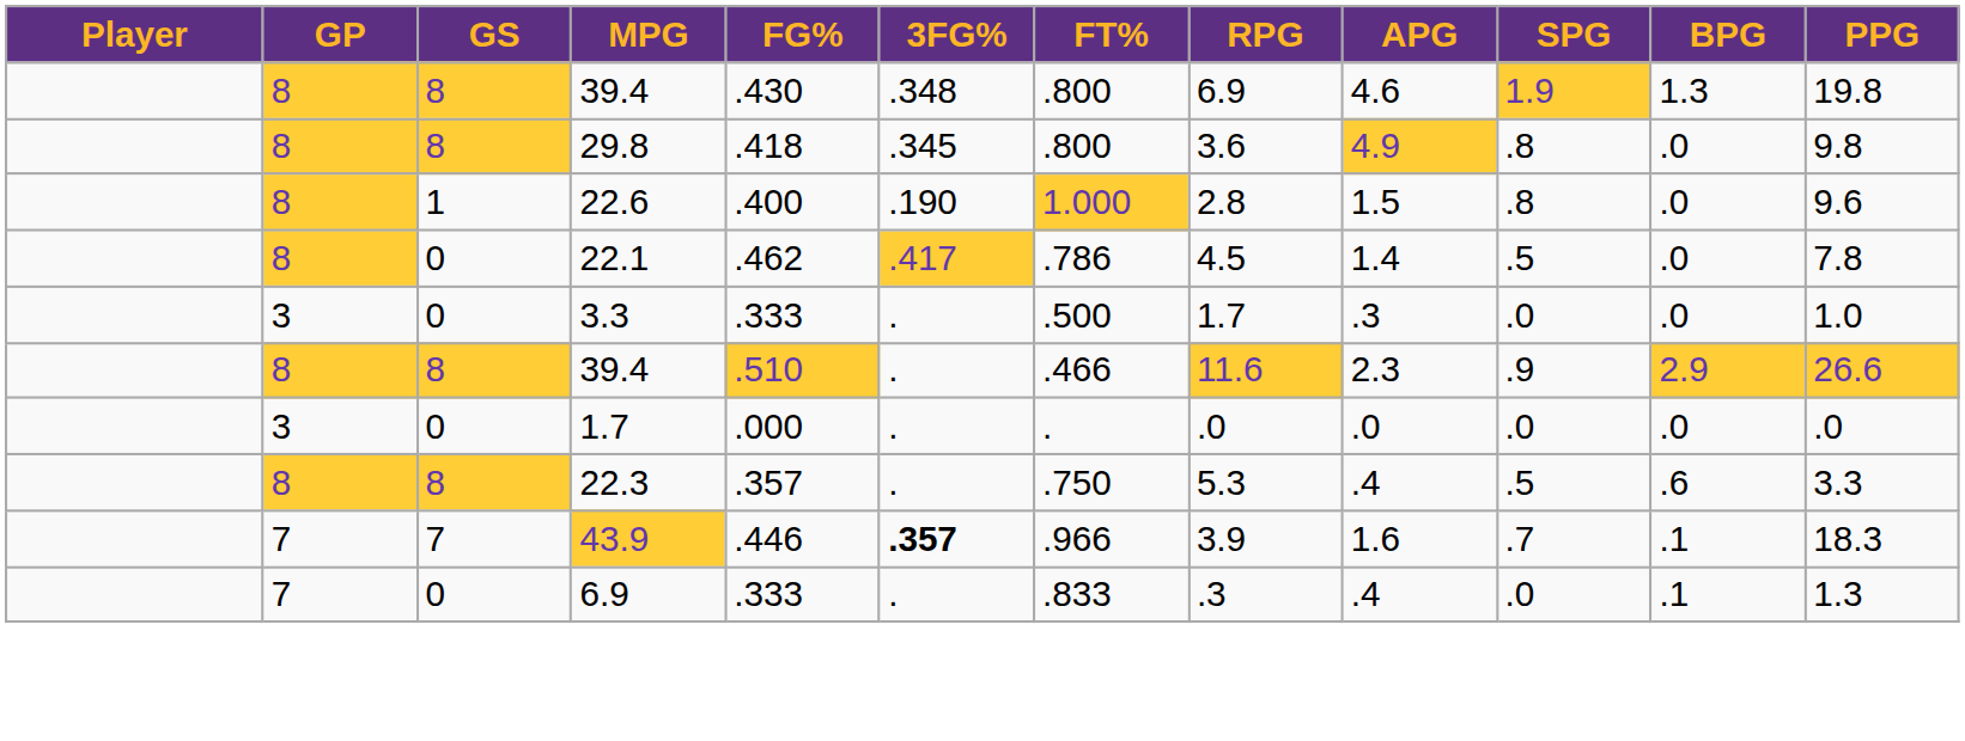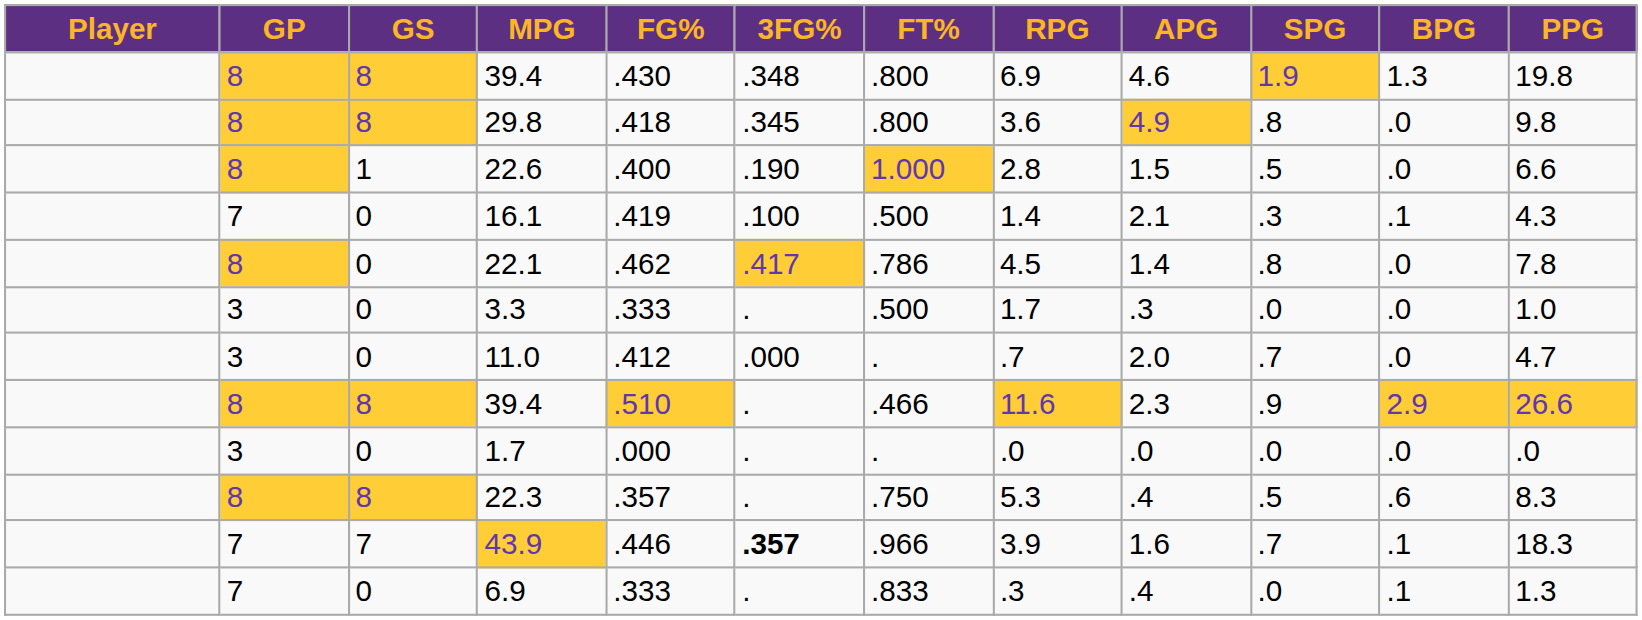22.6 | SPG: .8 -> .5
22.6 | PPG: 9.6 -> 6.6
+ row: 7 | 0 | 16.1 | .419 | .100 | .500 | 1.4 | 2.1 | .3 | .1 | 4.3
22.1 | SPG: .5 -> .8
+ row: 3 | 0 | 11.0 | .412 | .000 | . | .7 | 2.0 | .7 | .0 | 4.7
22.3 | PPG: 3.3 -> 8.3
